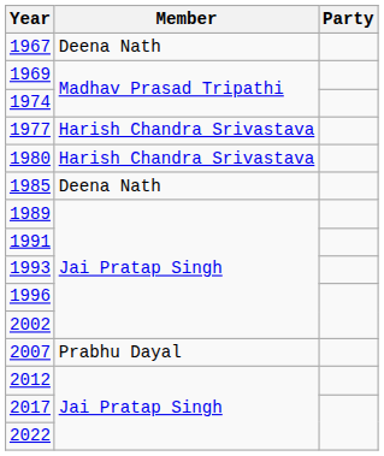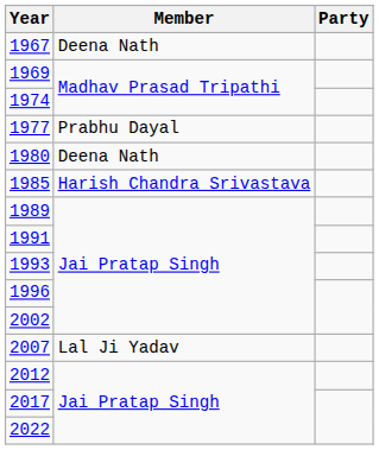1977 | Member: Harish Chandra Srivastava -> Prabhu Dayal
1980 | Member: Harish Chandra Srivastava -> Deena Nath
1985 | Member: Deena Nath -> Harish Chandra Srivastava
2007 | Member: Prabhu Dayal -> Lal Ji Yadav
